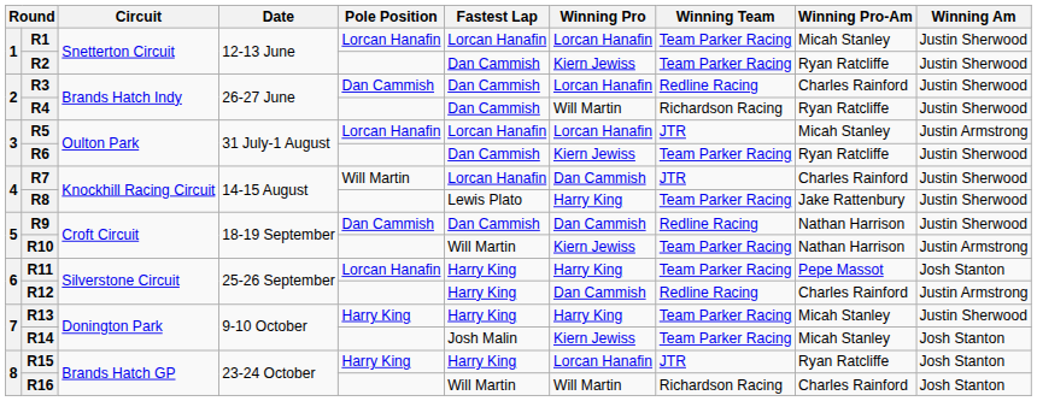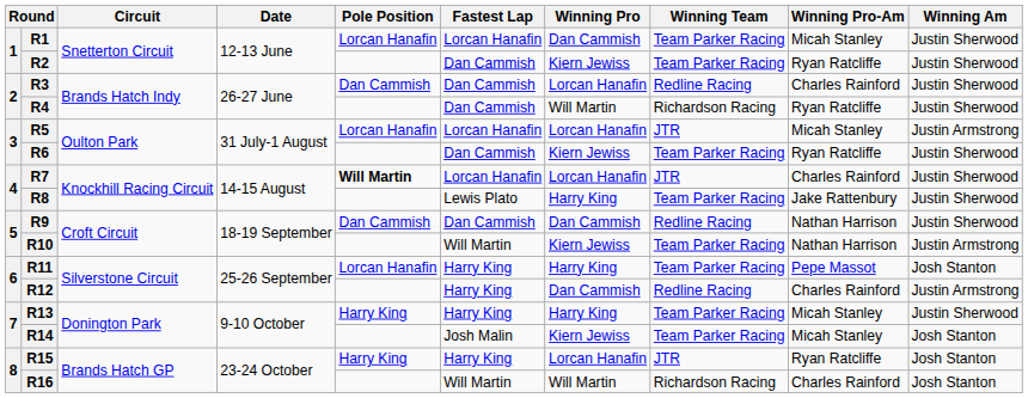R1 | Winning Pro: Lorcan Hanafin -> Dan Cammish
R7 | Pole Position: normal -> bold
R7 | Winning Pro: Dan Cammish -> Lorcan Hanafin
